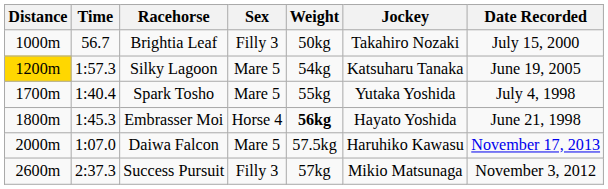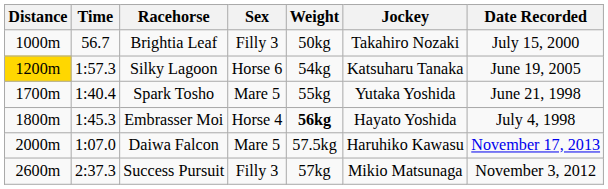Silky Lagoon | Sex: Mare 5 -> Horse 6
Spark Tosho | Date Recorded: July 4, 1998 -> June 21, 1998
Embrasser Moi | Date Recorded: June 21, 1998 -> July 4, 1998
